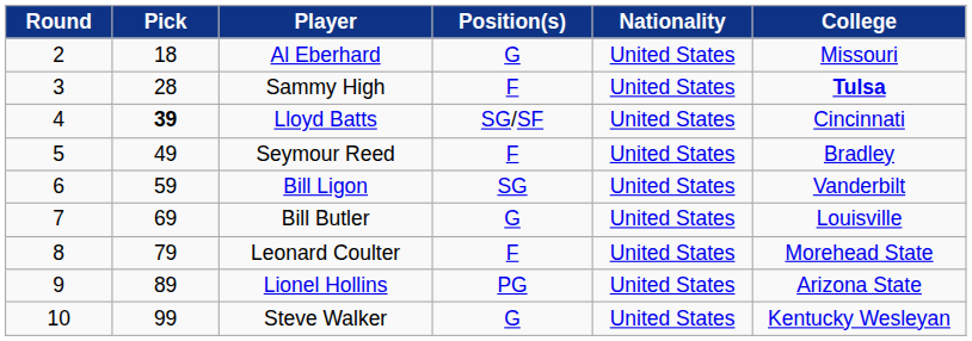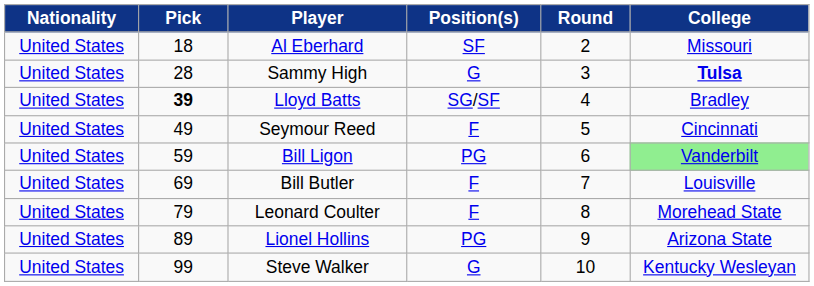columns swapped: Round <-> Nationality
Al Eberhard | Position(s): G -> SF
Sammy High | Position(s): F -> G
Lloyd Batts | College: Cincinnati -> Bradley
Seymour Reed | College: Bradley -> Cincinnati
Bill Ligon | Position(s): SG -> PG
Bill Ligon | College: no background -> lightgreen background
Bill Butler | Position(s): G -> F
